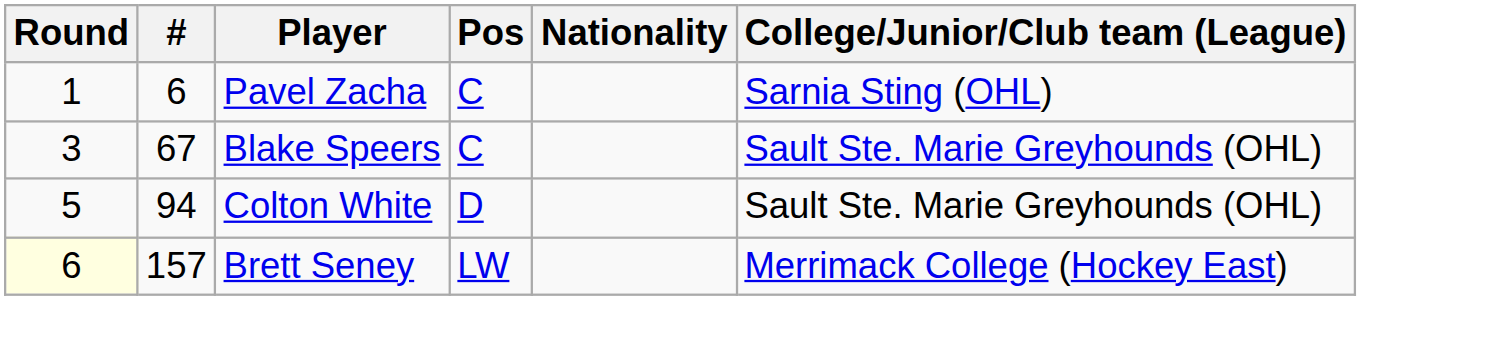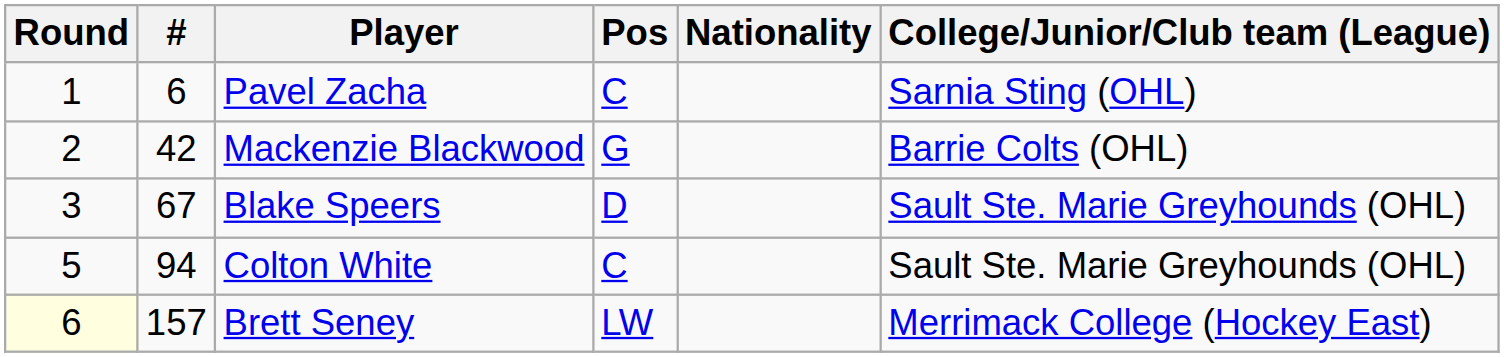+ row: 2 | 42 | Mackenzie Blackwood | G | Barrie Colts (OHL)
Blake Speers | Pos: C -> D
Colton White | Pos: D -> C
